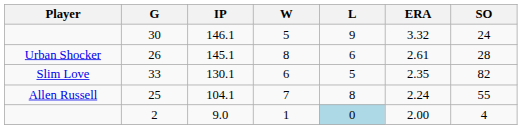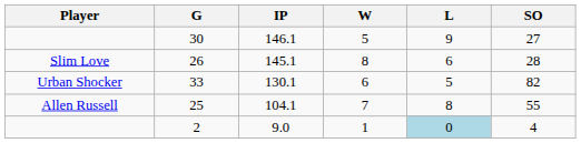- column: ERA | 3.32 | 2.61 | 2.35 | 2.24 | 2.00
30 | SO: 24 -> 27
26 | Player: Urban Shocker -> Slim Love
33 | Player: Slim Love -> Urban Shocker
